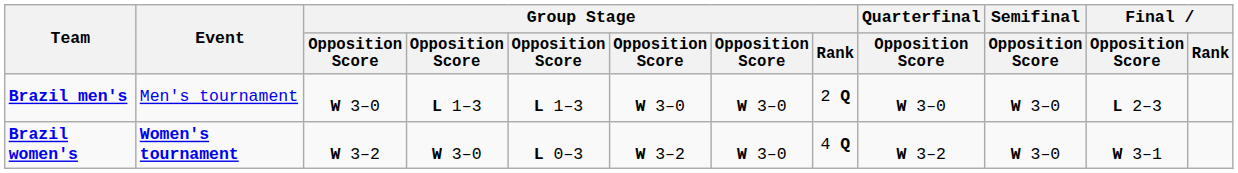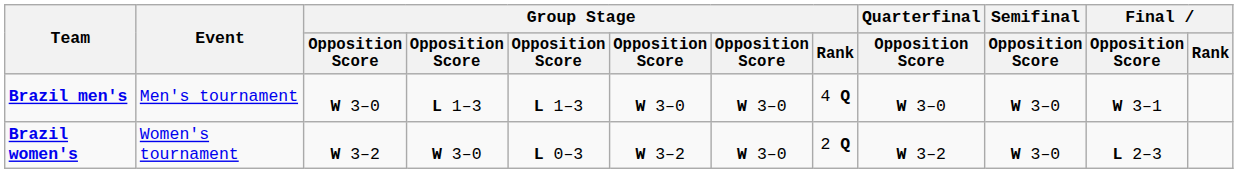Brazil men's | Group Stage / Rank: 2 Q -> 4 Q
Brazil men's | Final / Opposition Score: L 2–3 -> W 3–1
Brazil women's | Event: bold -> normal
Brazil women's | Group Stage / Rank: 4 Q -> 2 Q
Brazil women's | Final / Opposition Score: W 3–1 -> L 2–3
